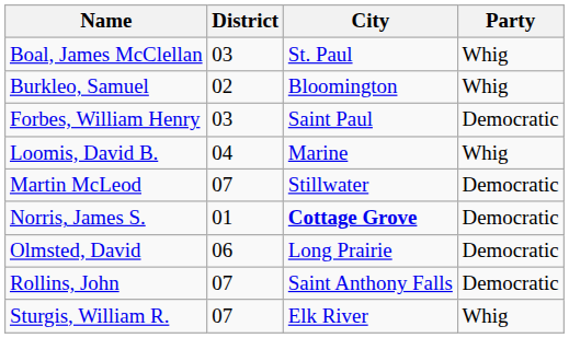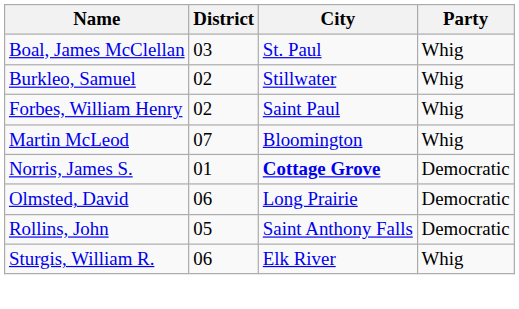Burkleo, Samuel | City: Bloomington -> Stillwater
Forbes, William Henry | District: 03 -> 02
Forbes, William Henry | Party: Democratic -> Whig
- row: Loomis, David B. | 04 | Marine | Whig
Martin McLeod | City: Stillwater -> Bloomington
Martin McLeod | Party: Democratic -> Whig
Rollins, John | District: 07 -> 05
Sturgis, William R. | District: 07 -> 06
